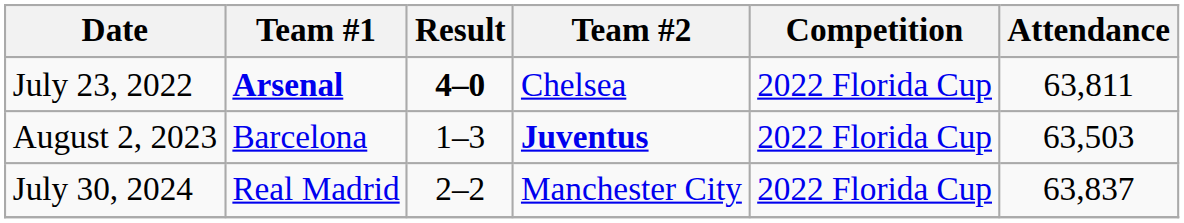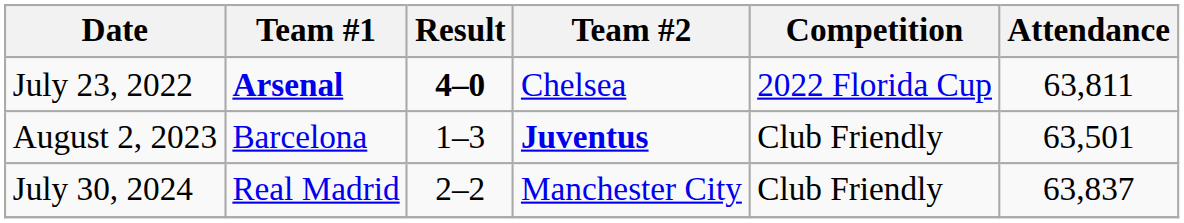August 2, 2023 | Competition: 2022 Florida Cup -> Club Friendly
August 2, 2023 | Attendance: 63,503 -> 63,501
July 30, 2024 | Competition: 2022 Florida Cup -> Club Friendly
